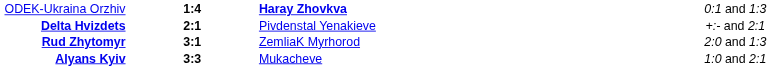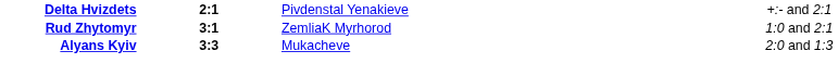- row: ODEK-Ukraina Orzhiv | 1:4 | Haray Zhovkva | 0:1 and 1:3
Rud Zhytomyr | column 4: 2:0 and 1:3 -> 1:0 and 2:1
Alyans Kyiv | column 4: 1:0 and 2:1 -> 2:0 and 1:3
